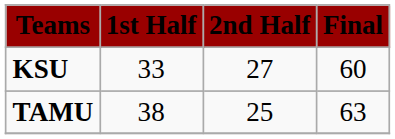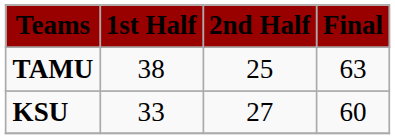rows swapped: KSU <-> TAMU
